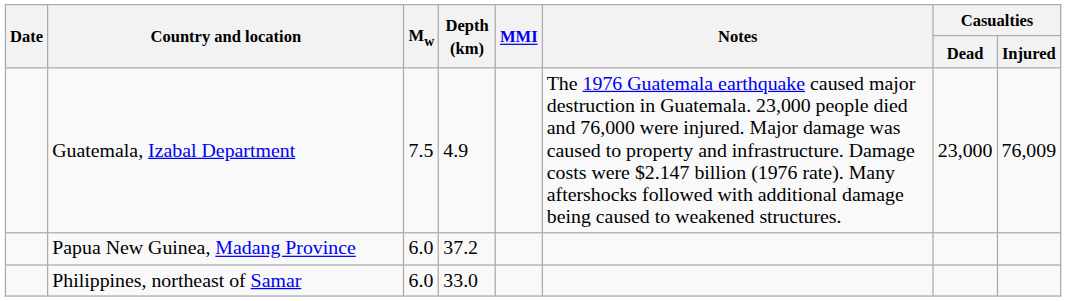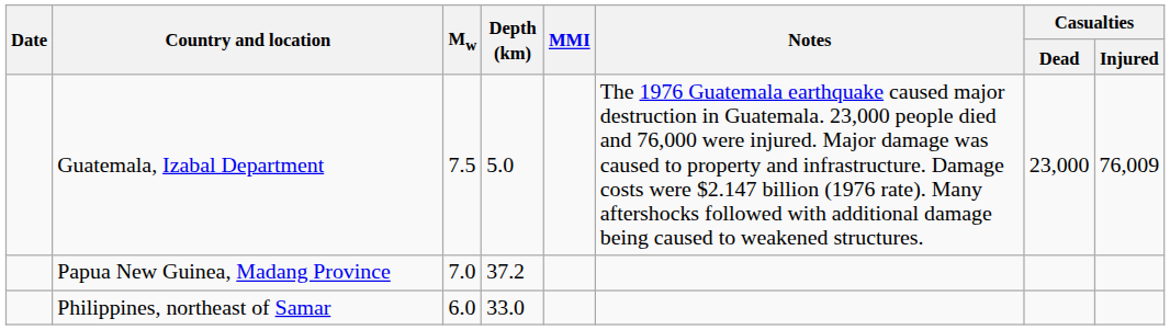Guatemala, Izabal Department | Depth (km): 4.9 -> 5.0
Papua New Guinea, Madang Province | Mw: 6.0 -> 7.0
